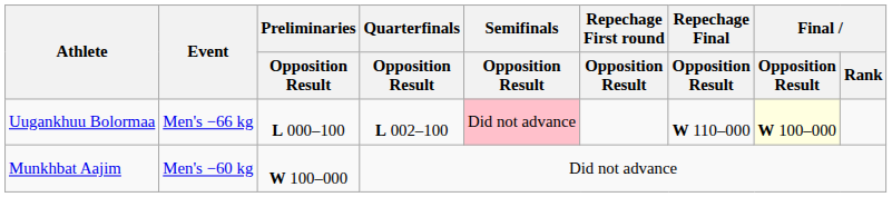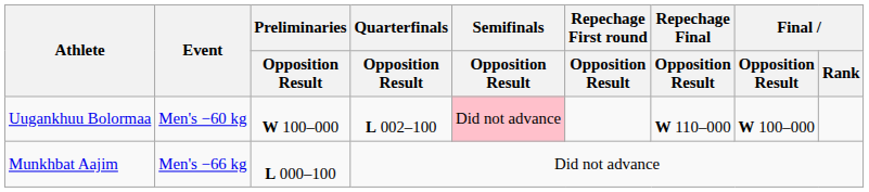Uugankhuu Bolormaa | Event: Men's −66 kg -> Men's −60 kg
Uugankhuu Bolormaa | Preliminaries / Opposition Result: L 000–100 -> W 100–000
Uugankhuu Bolormaa | Final / Opposition Result: lightyellow background -> no background
Munkhbat Aajim | Event: Men's −60 kg -> Men's −66 kg
Munkhbat Aajim | Preliminaries / Opposition Result: W 100–000 -> L 000–100
